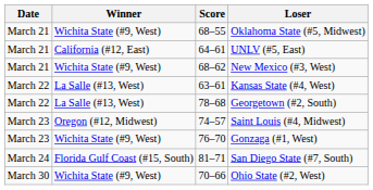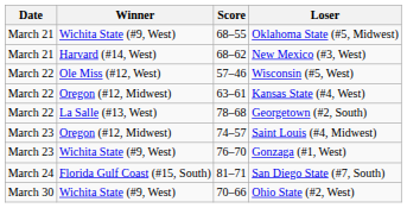- row: March 21 | California (#12, East) | 64–61 | UNLV (#5, East)
New Mexico (#3, West) | Winner: Wichita State (#9, West) -> Harvard (#14, West)
+ row: March 22 | Ole Miss (#12, West) | 57–46 | Wisconsin (#5, West)
Kansas State (#4, West) | Winner: La Salle (#13, West) -> Oregon (#12, Midwest)
